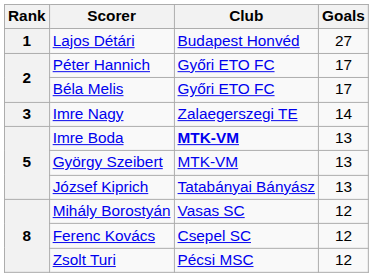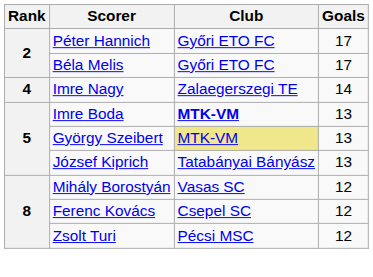- row: 1 | Lajos Détári | Budapest Honvéd | 27
Imre Nagy | Rank: 3 -> 4
György Szeibert | Club: no background -> khaki background
